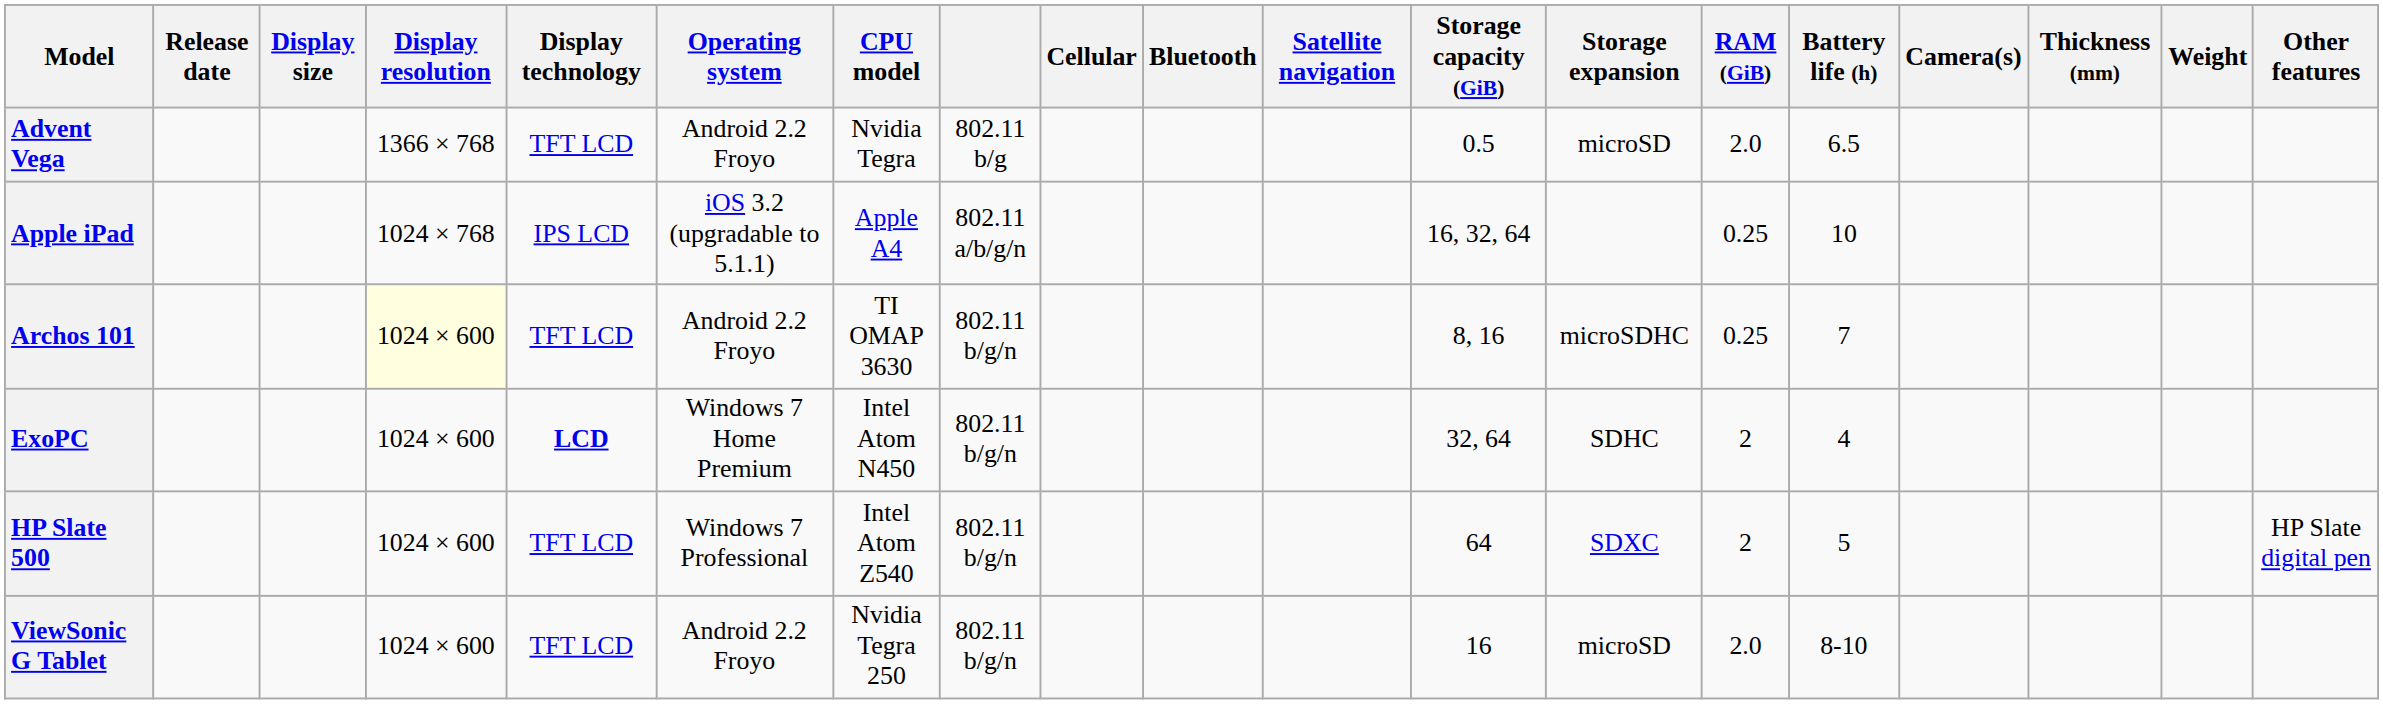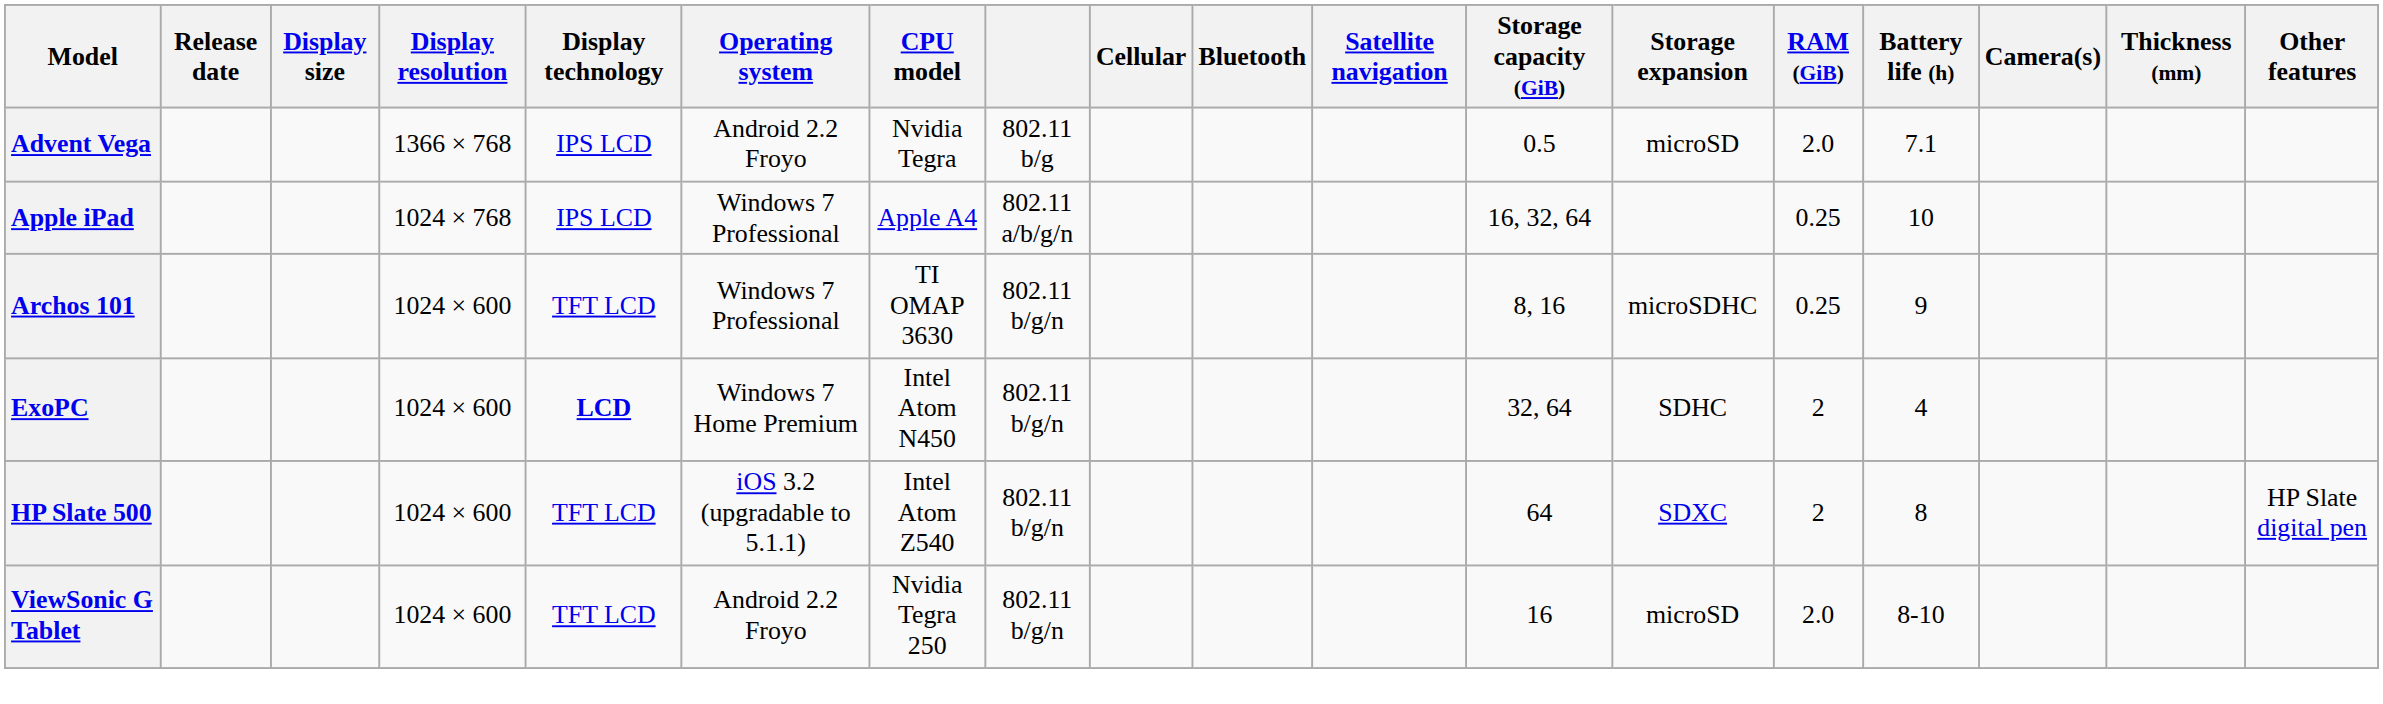- column: Weight
Advent Vega | Display technology: TFT LCD -> IPS LCD
Advent Vega | Battery life (h): 6.5 -> 7.1
Apple iPad | Operating system: iOS 3.2 (upgradable to 5.1.1) -> Windows 7 Professional
Archos 101 | Display resolution: lightyellow background -> no background
Archos 101 | Operating system: Android 2.2 Froyo -> Windows 7 Professional
Archos 101 | Battery life (h): 7 -> 9
HP Slate 500 | Operating system: Windows 7 Professional -> iOS 3.2 (upgradable to 5.1.1)
HP Slate 500 | Battery life (h): 5 -> 8
